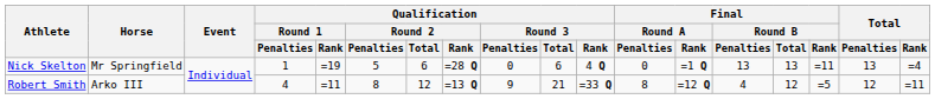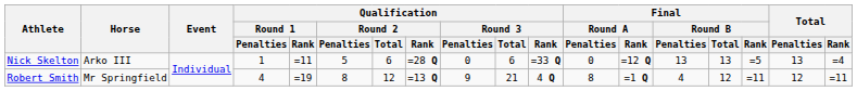Nick Skelton | Horse: Mr Springfield -> Arko III
Nick Skelton | Qualification / Round 1 / Rank: =19 -> =11
Nick Skelton | Qualification / Round 3 / Rank: 4 Q -> =33 Q
Nick Skelton | Final / Round A / Rank: =1 Q -> =12 Q
Nick Skelton | Final / Round B / Rank: =11 -> =5
Robert Smith | Horse: Arko III -> Mr Springfield
Robert Smith | Qualification / Round 1 / Rank: =11 -> =19
Robert Smith | Qualification / Round 3 / Rank: =33 Q -> 4 Q
Robert Smith | Final / Round A / Rank: =12 Q -> =1 Q
Robert Smith | Final / Round B / Rank: =5 -> =11
